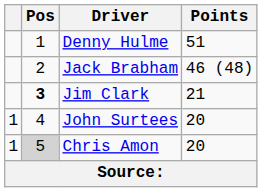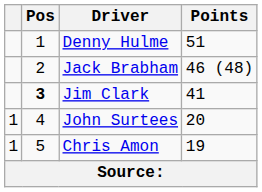Jim Clark | Points: 21 -> 41
Chris Amon | Pos: lightgrey background -> no background
Chris Amon | Points: 20 -> 19
